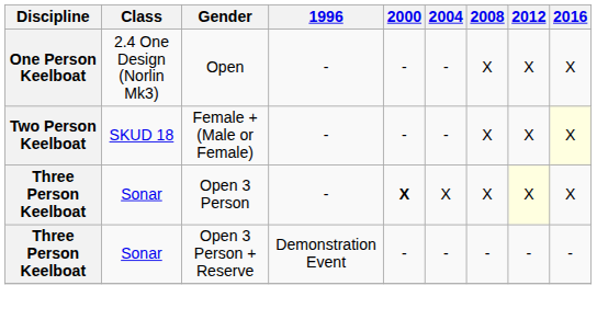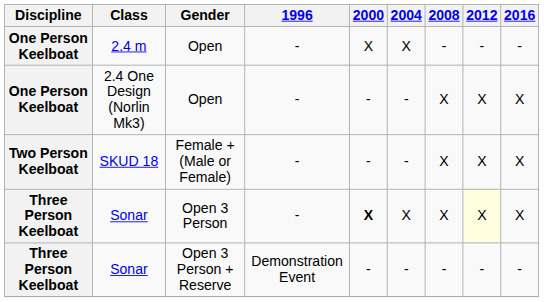+ row: One Person Keelboat | 2.4 m | Open | - | X | X | - | - | -
SKUD 18 | 2016: lightyellow background -> no background
